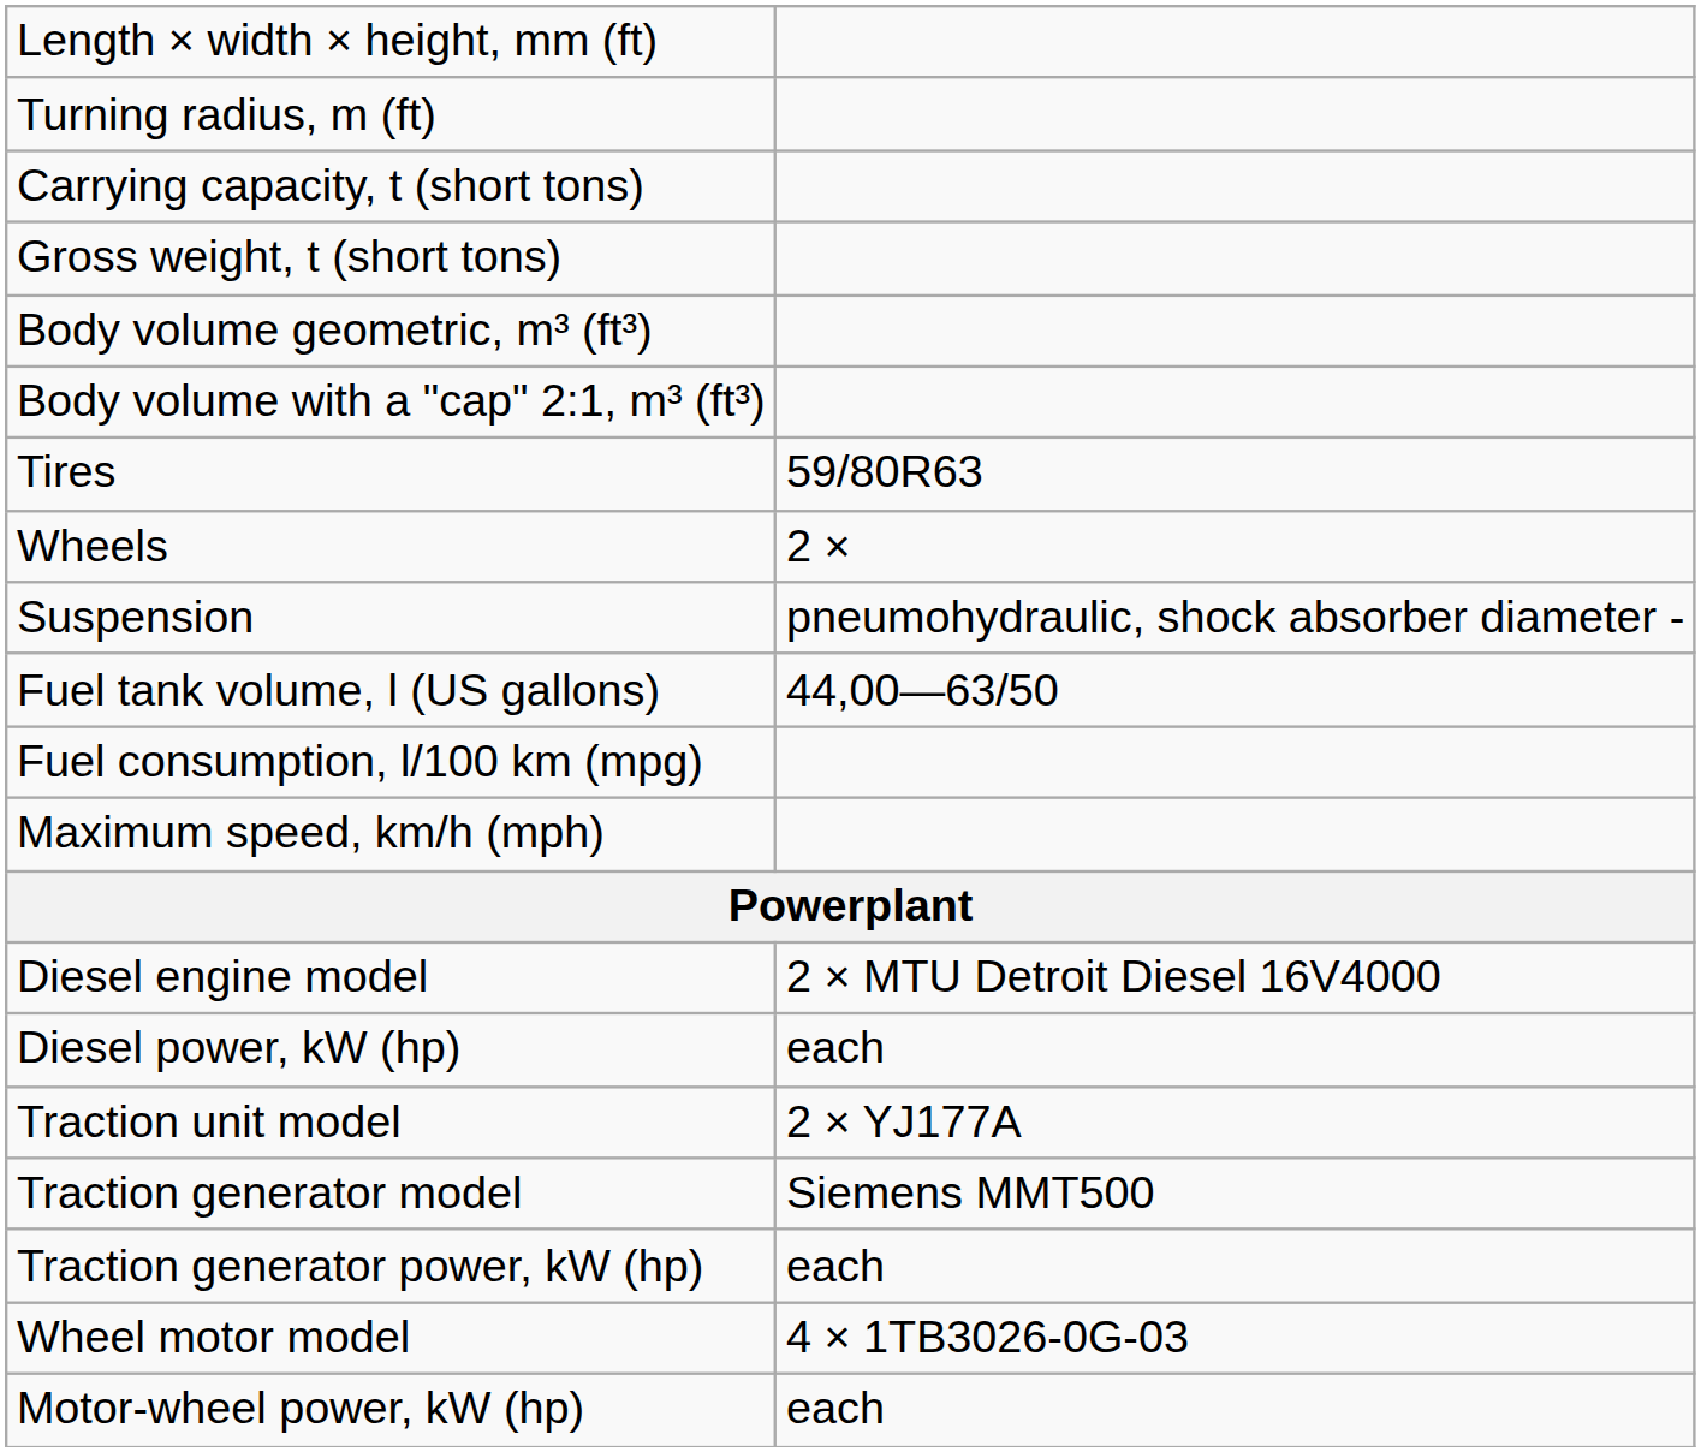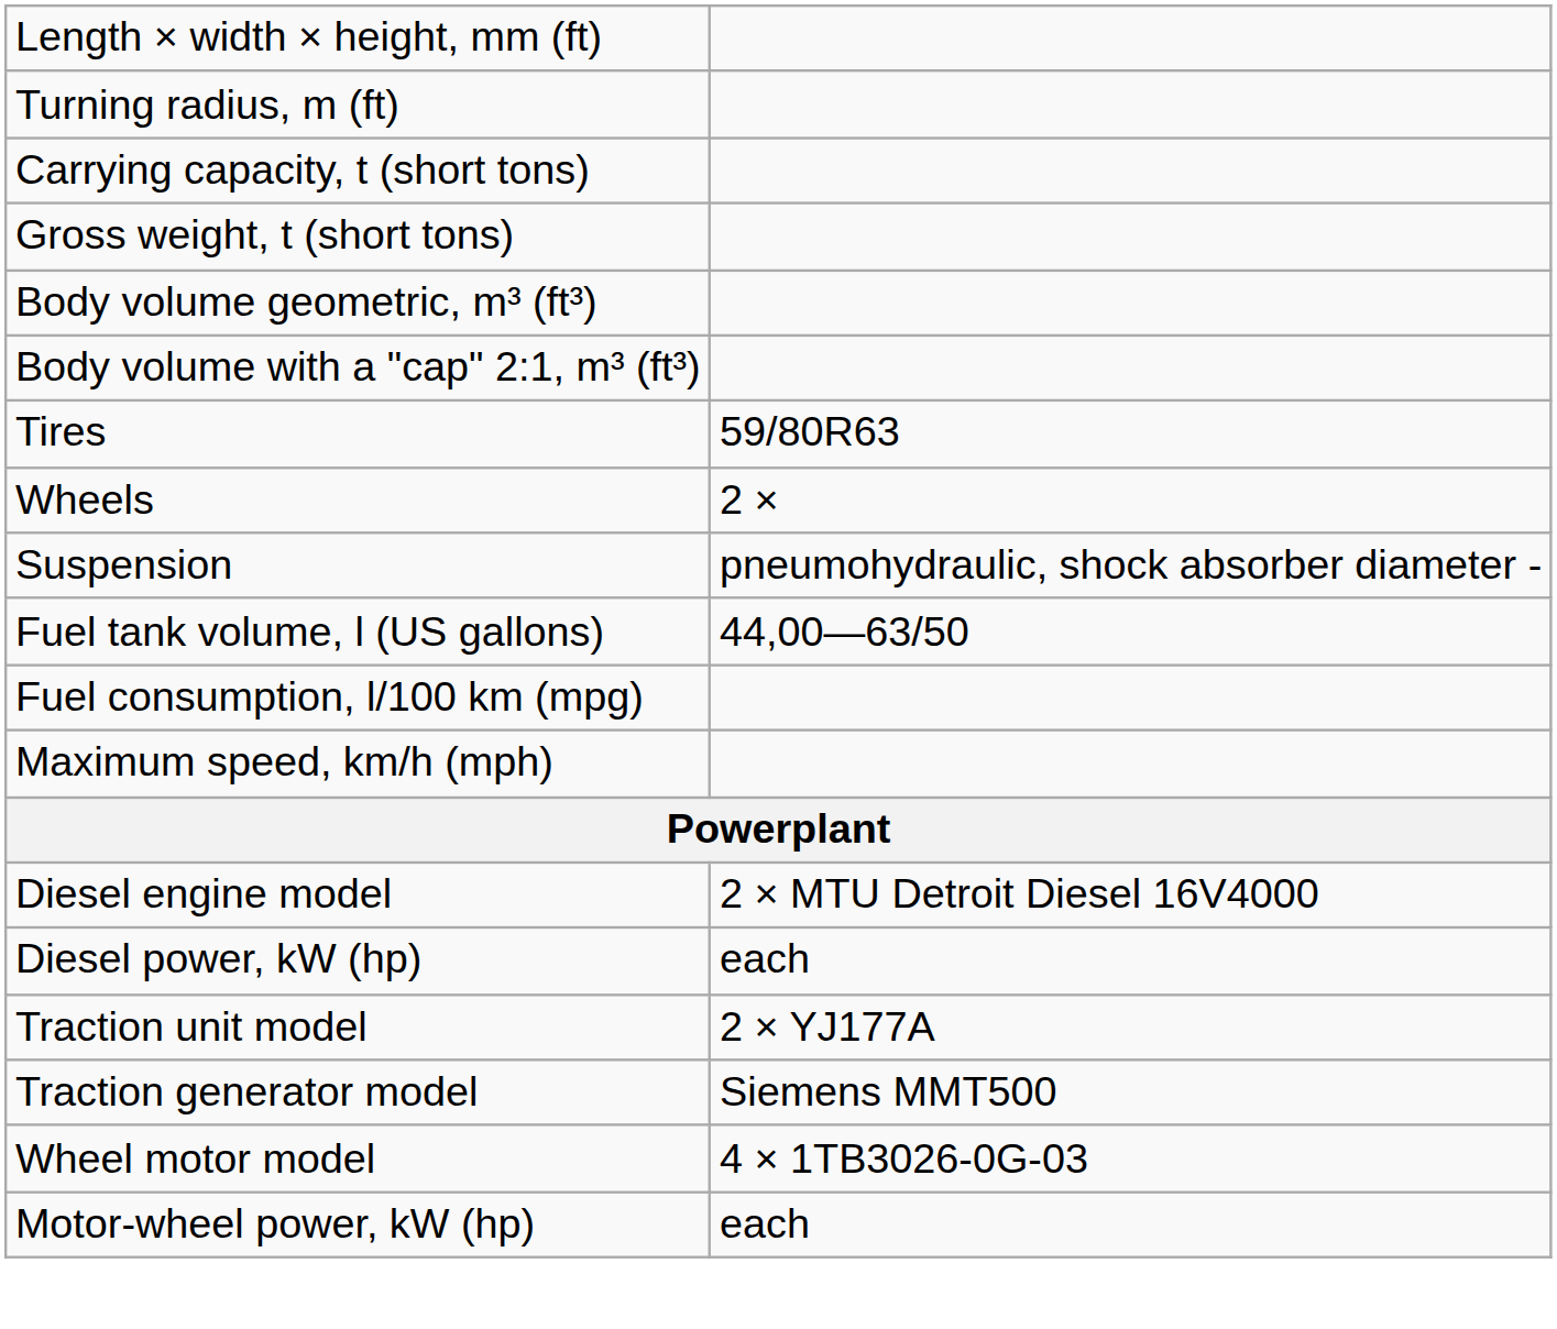- row: Traction generator power, kW (hp) | each
